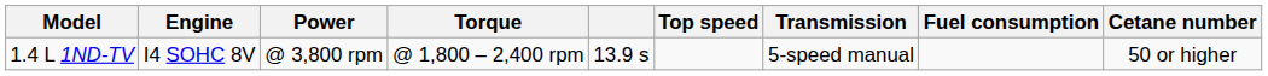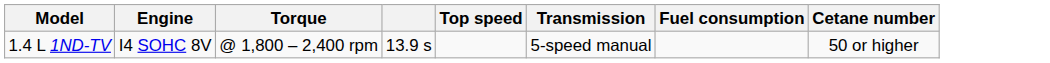- column: Power | @ 3,800 rpm
